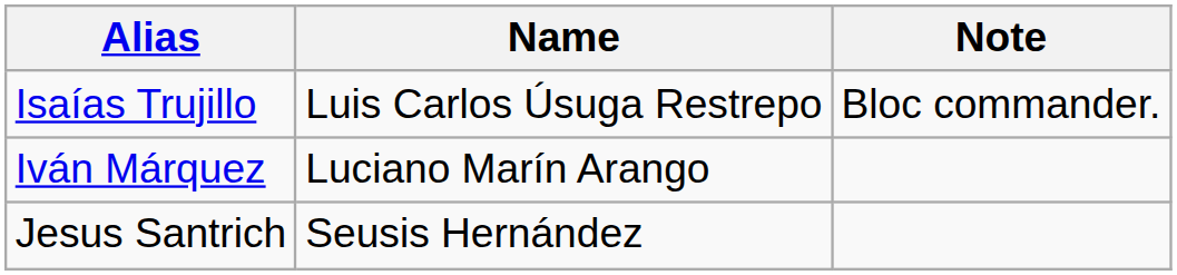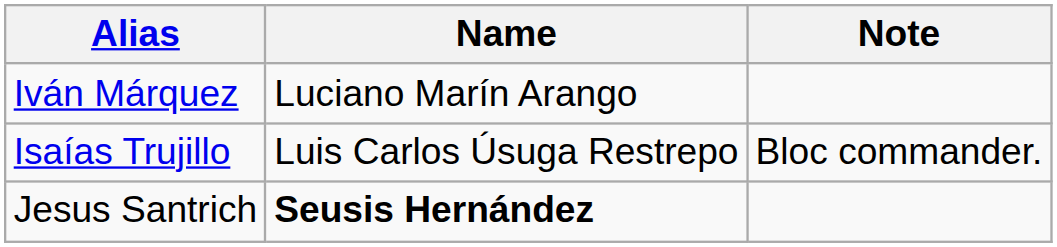rows swapped: Isaías Trujillo <-> Iván Márquez
Jesus Santrich | Name: normal -> bold
